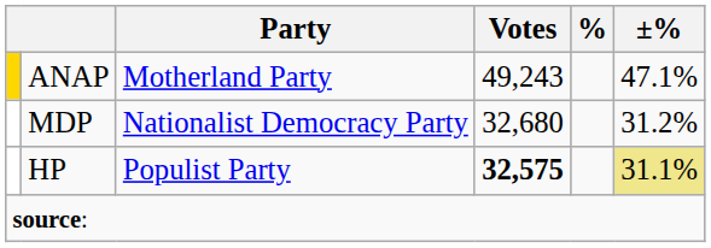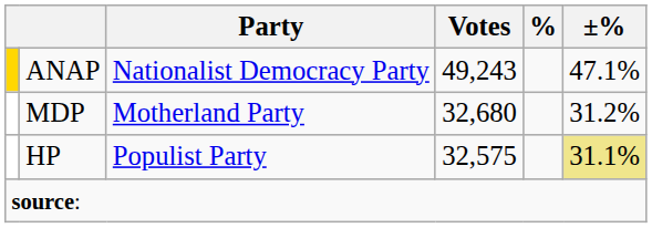ANAP | Party: Motherland Party -> Nationalist Democracy Party
MDP | Party: Nationalist Democracy Party -> Motherland Party
HP | Votes: bold -> normal
